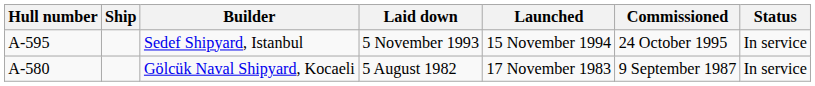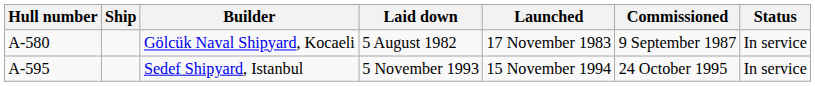rows swapped: Gölcük Naval Shipyard, Kocaeli <-> Sedef Shipyard, Istanbul
